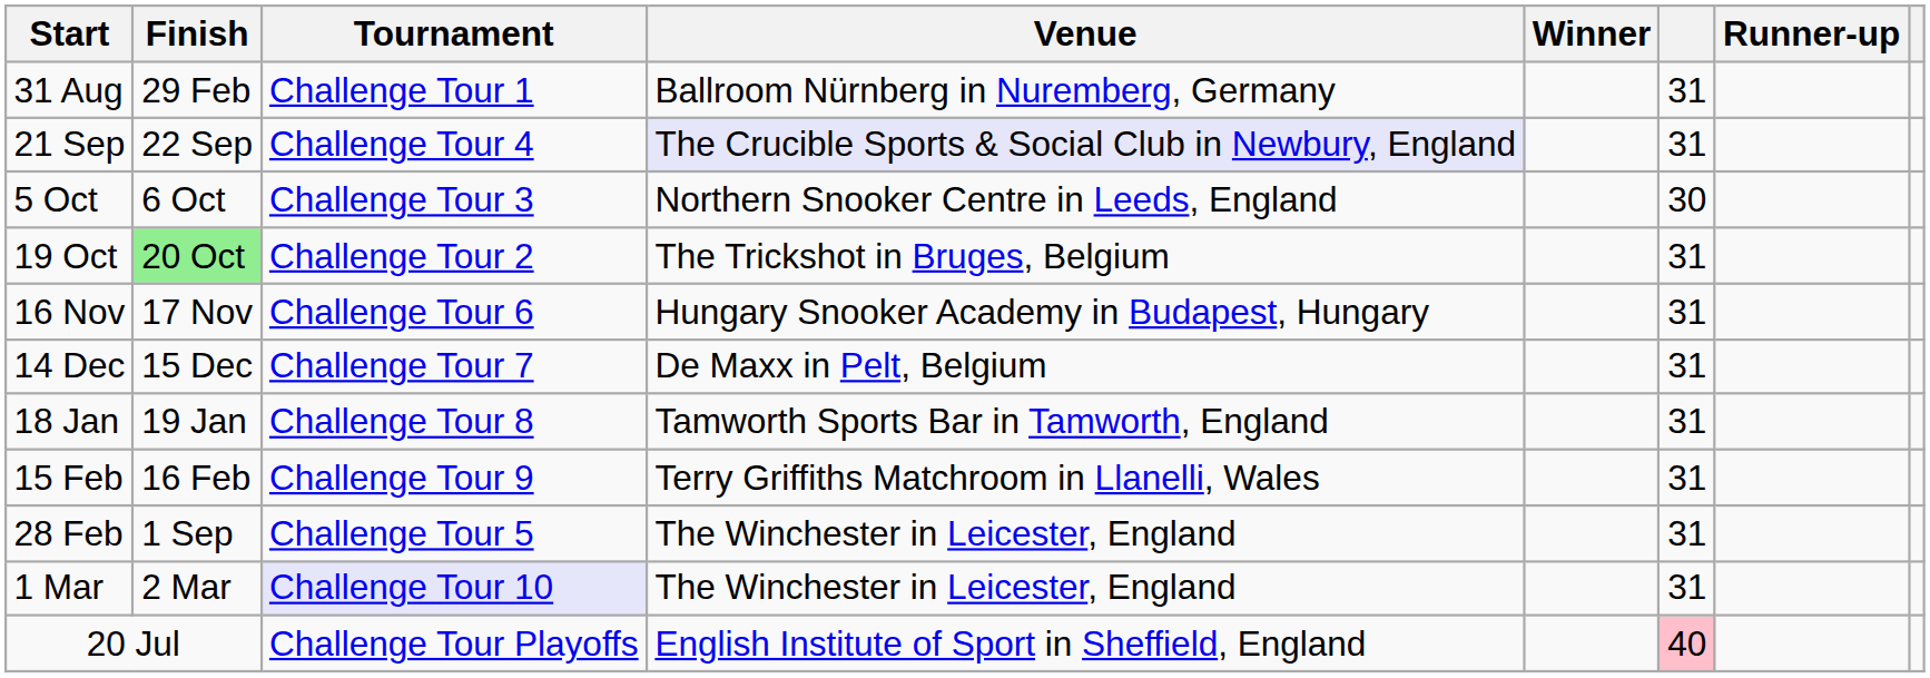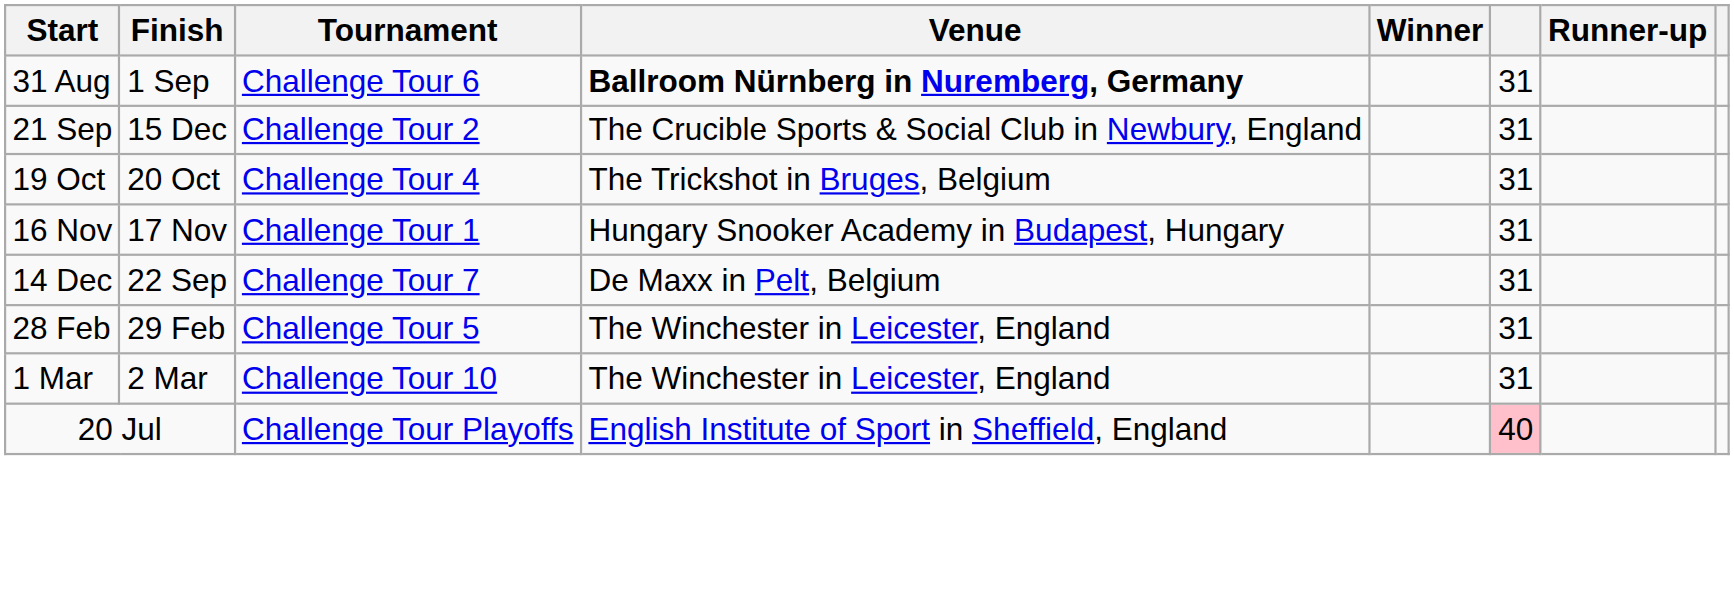31 Aug | Finish: 29 Feb -> 1 Sep
31 Aug | Tournament: Challenge Tour 1 -> Challenge Tour 6
31 Aug | Venue: normal -> bold
21 Sep | Finish: 22 Sep -> 15 Dec
21 Sep | Tournament: Challenge Tour 4 -> Challenge Tour 2
21 Sep | Venue: lavender background -> no background
- row: 5 Oct | 6 Oct | Challenge Tour 3 | Northern Snooker Centre in Leeds, England | 30
19 Oct | Finish: lightgreen background -> no background
19 Oct | Tournament: Challenge Tour 2 -> Challenge Tour 4
16 Nov | Tournament: Challenge Tour 6 -> Challenge Tour 1
14 Dec | Finish: 15 Dec -> 22 Sep
- row: 18 Jan | 19 Jan | Challenge Tour 8 | Tamworth Sports Bar in Tamworth, England | 31
- row: 15 Feb | 16 Feb | Challenge Tour 9 | Terry Griffiths Matchroom in Llanelli, Wales | 31
28 Feb | Finish: 1 Sep -> 29 Feb
1 Mar | Tournament: lavender background -> no background
